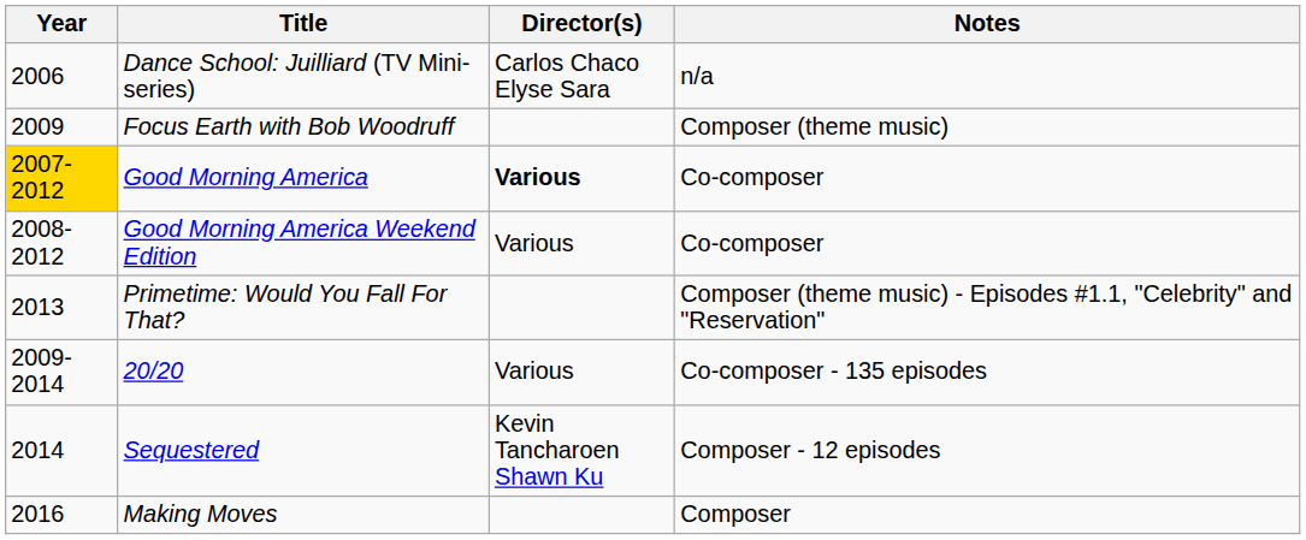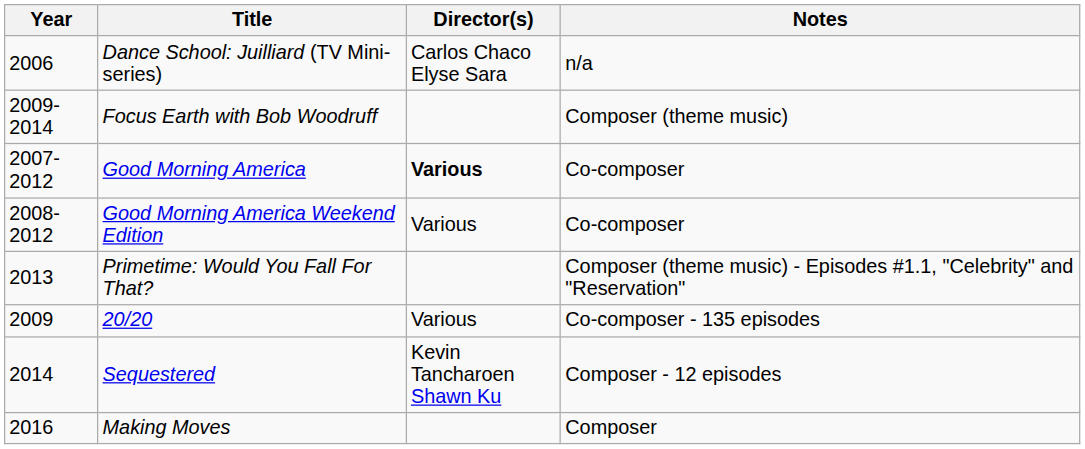Focus Earth with Bob Woodruff | Year: 2009 -> 2009-2014
Good Morning America | Year: gold background -> no background
20/20 | Year: 2009-2014 -> 2009
